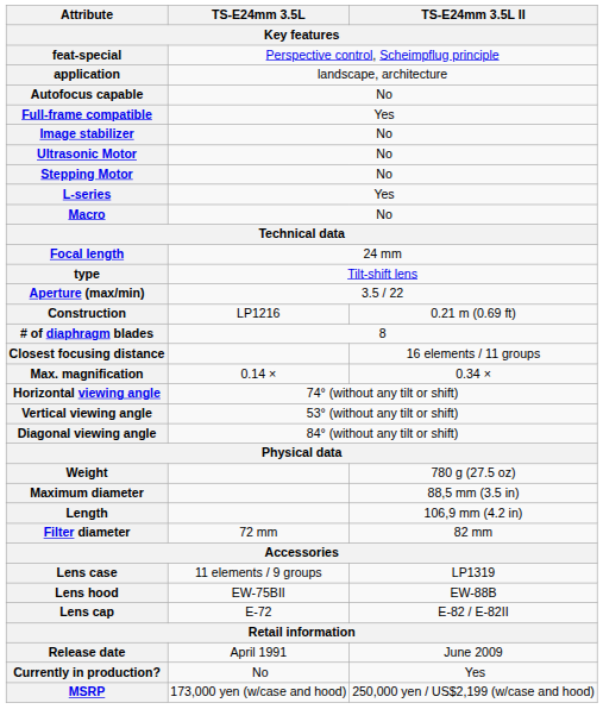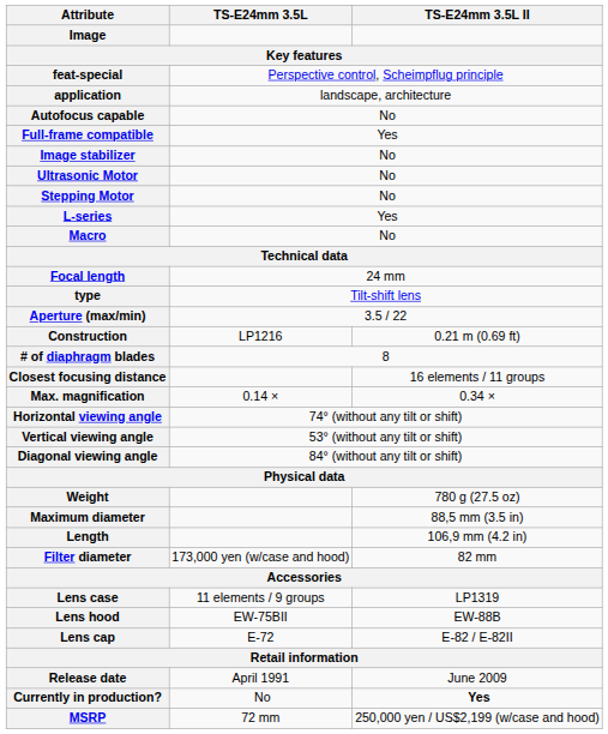+ row: Image
Filter diameter | TS-E24mm 3.5L: 72 mm -> 173,000 yen (w/case and hood)
Currently in production? | TS-E24mm 3.5L II: normal -> bold
MSRP | TS-E24mm 3.5L: 173,000 yen (w/case and hood) -> 72 mm
